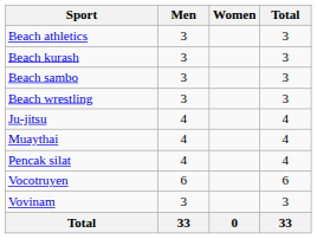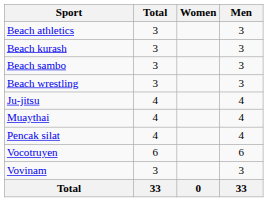columns swapped: Men <-> Total
